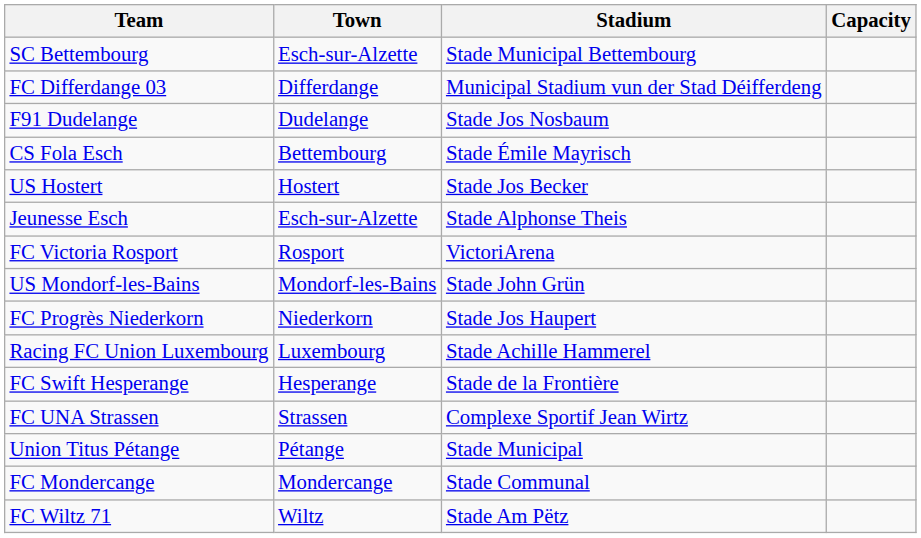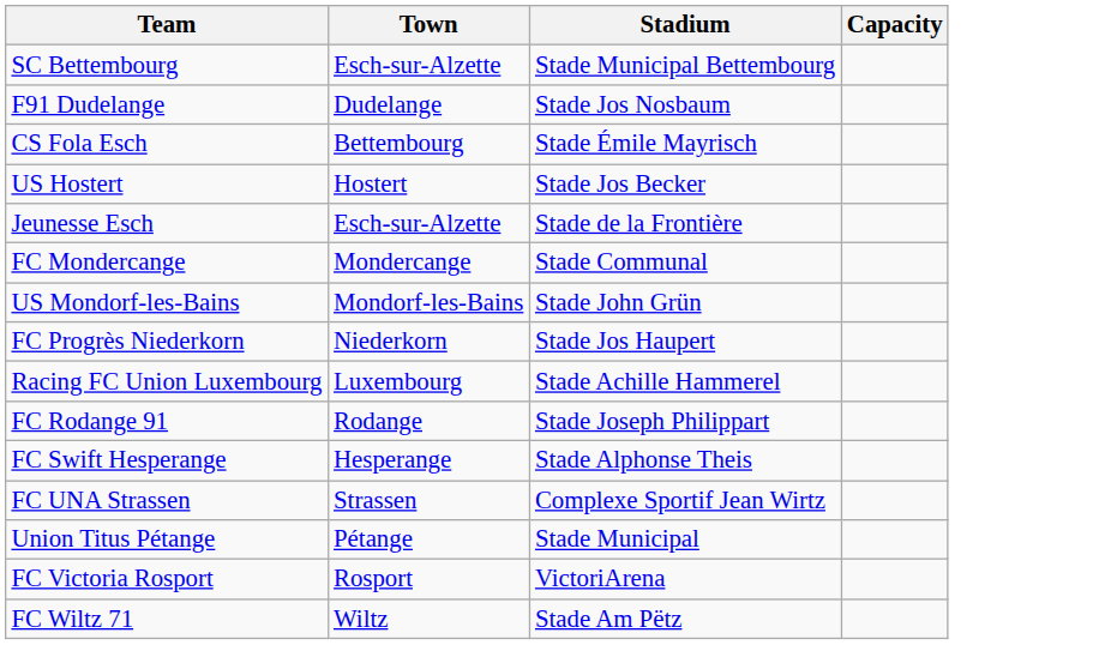- row: FC Differdange 03 | Differdange | Municipal Stadium vun der Stad Déifferdeng
Jeunesse Esch | Stadium: Stade Alphonse Theis -> Stade de la Frontière
rows swapped: FC Mondercange <-> FC Victoria Rosport
+ row: FC Rodange 91 | Rodange | Stade Joseph Philippart
FC Swift Hesperange | Stadium: Stade de la Frontière -> Stade Alphonse Theis
